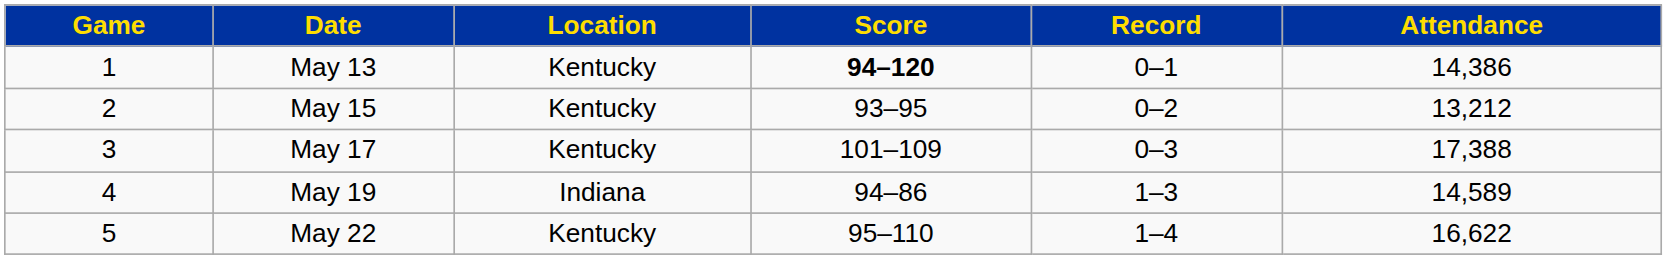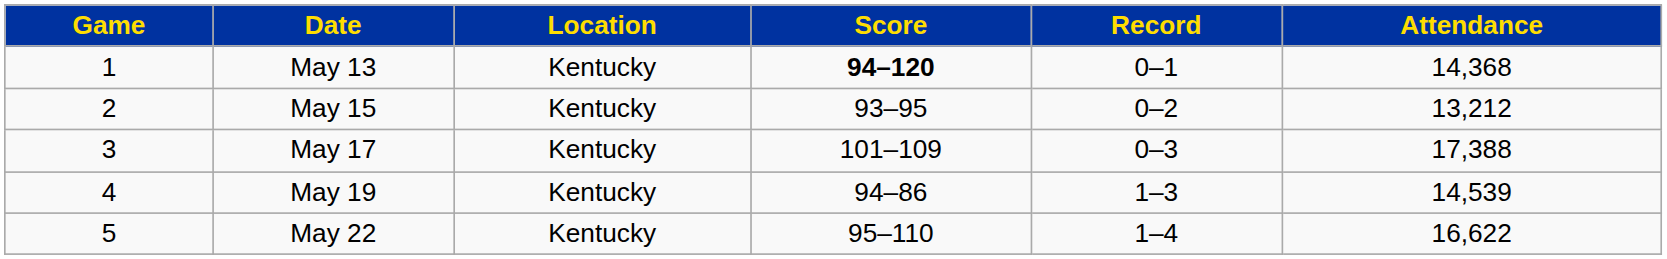May 13 | Attendance: 14,386 -> 14,368
May 19 | Location: Indiana -> Kentucky
May 19 | Attendance: 14,589 -> 14,539
